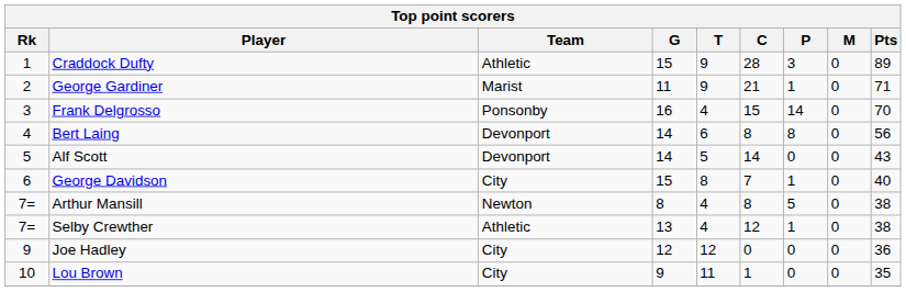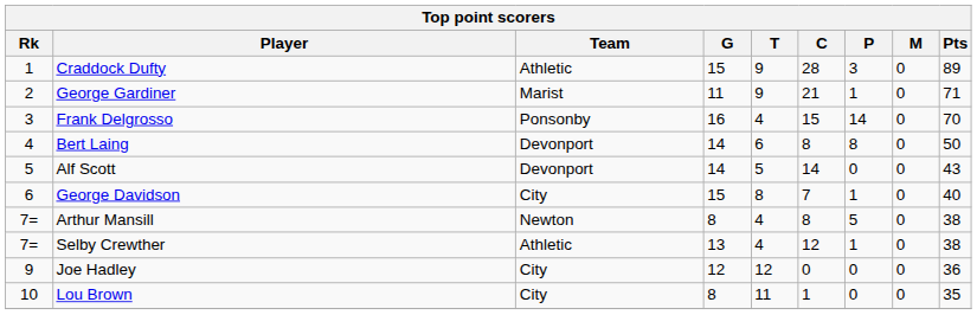Bert Laing | Pts: 56 -> 50
Lou Brown | G: 9 -> 8
